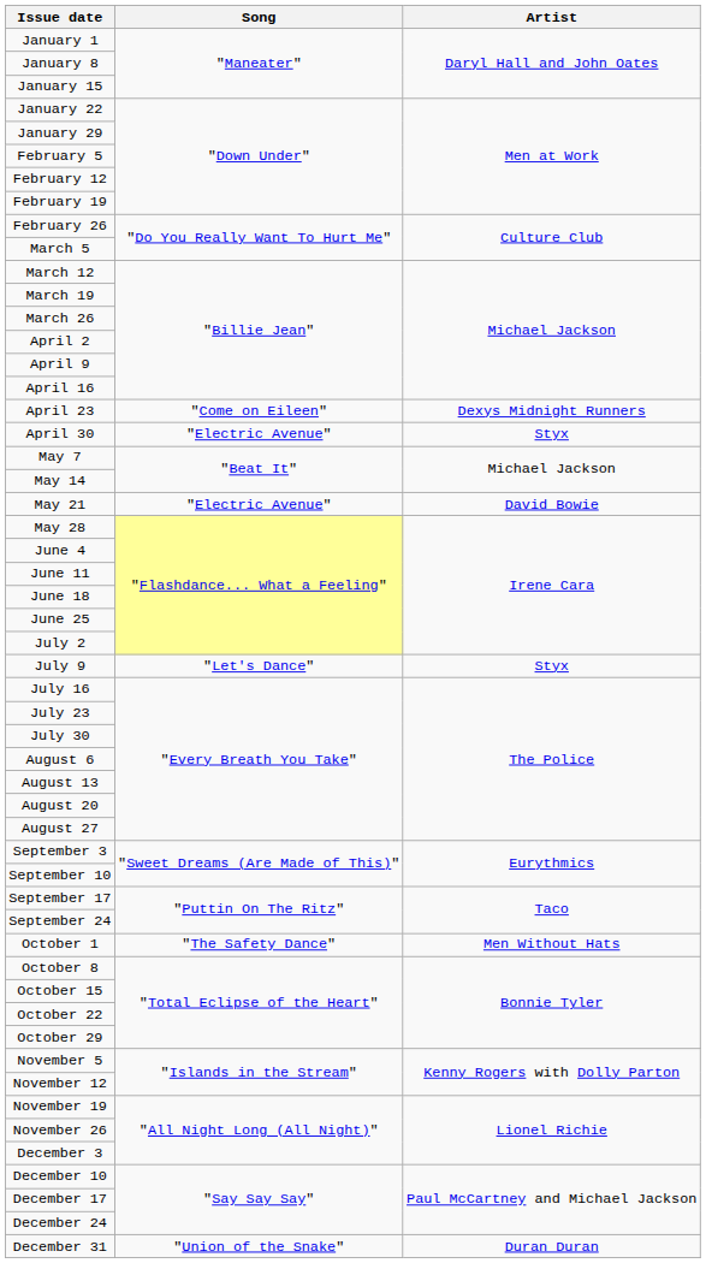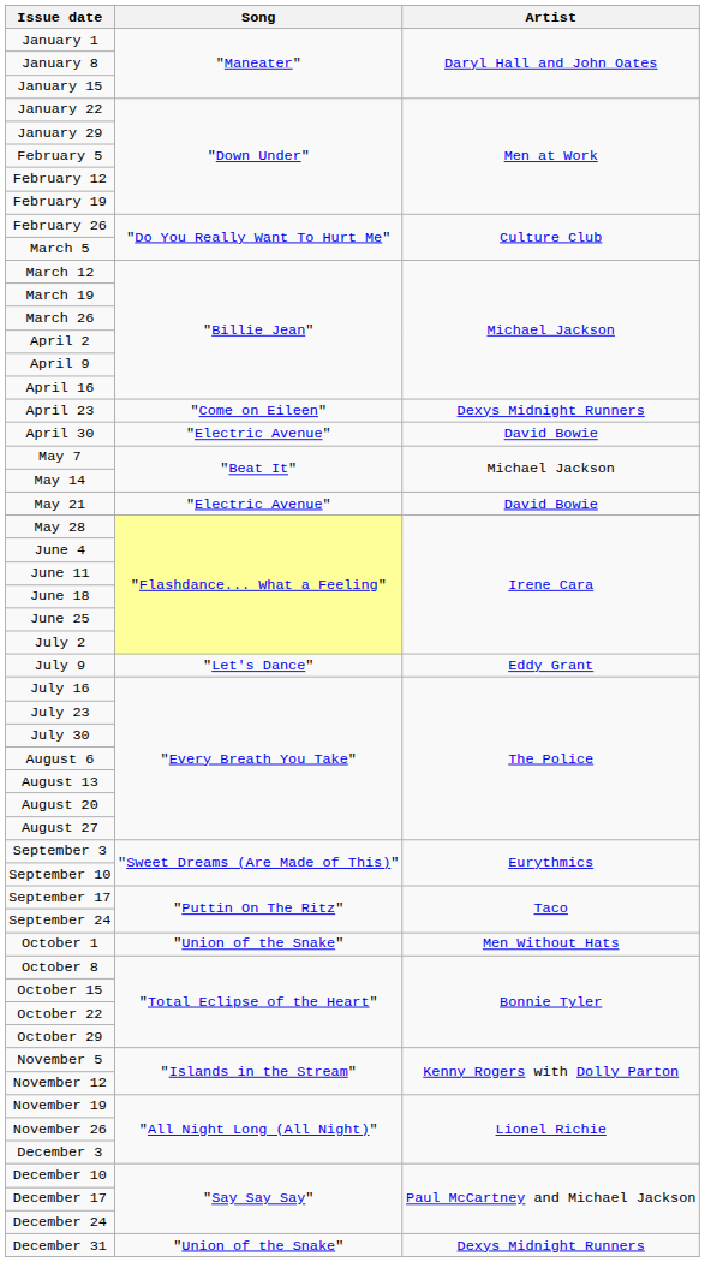April 30 | Artist: Styx -> David Bowie
July 9 | Artist: Styx -> Eddy Grant
October 1 | Song: "The Safety Dance" -> "Union of the Snake"
December 31 | Artist: Duran Duran -> Dexys Midnight Runners
